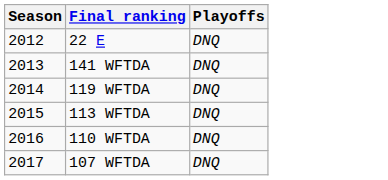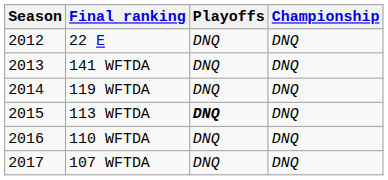+ column: Championship | DNQ | DNQ | DNQ | DNQ | DNQ | DNQ
113 WFTDA | Playoffs: normal -> bold
